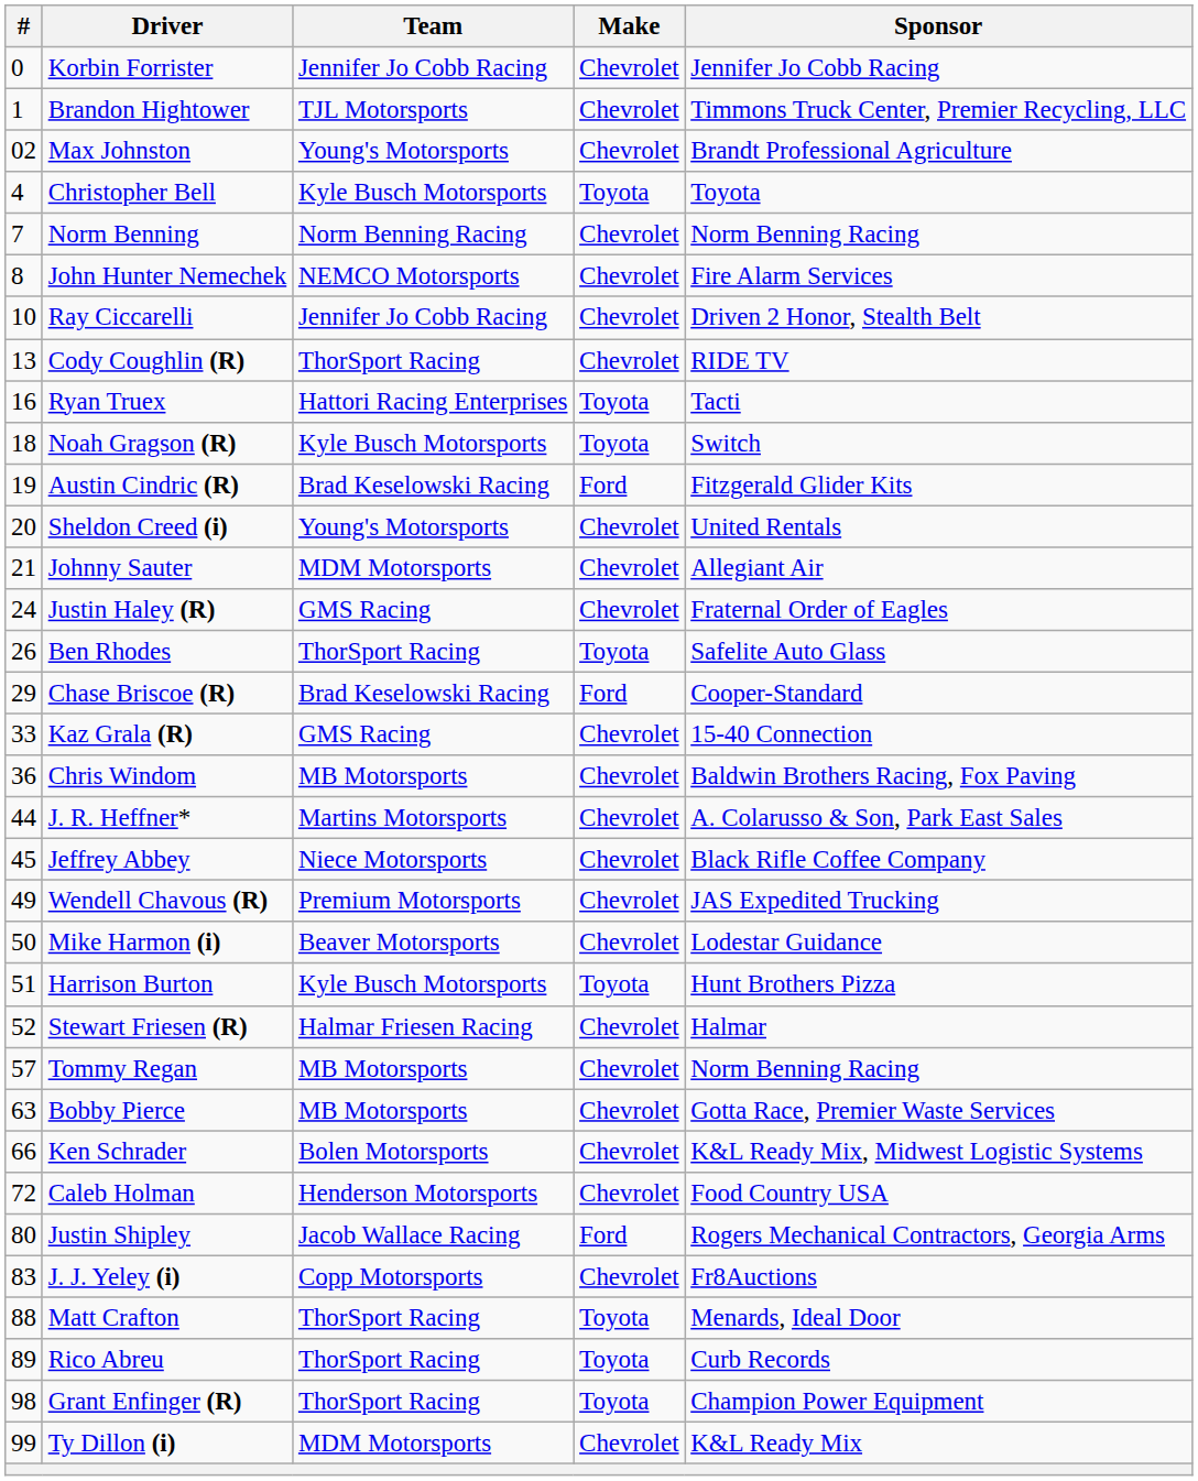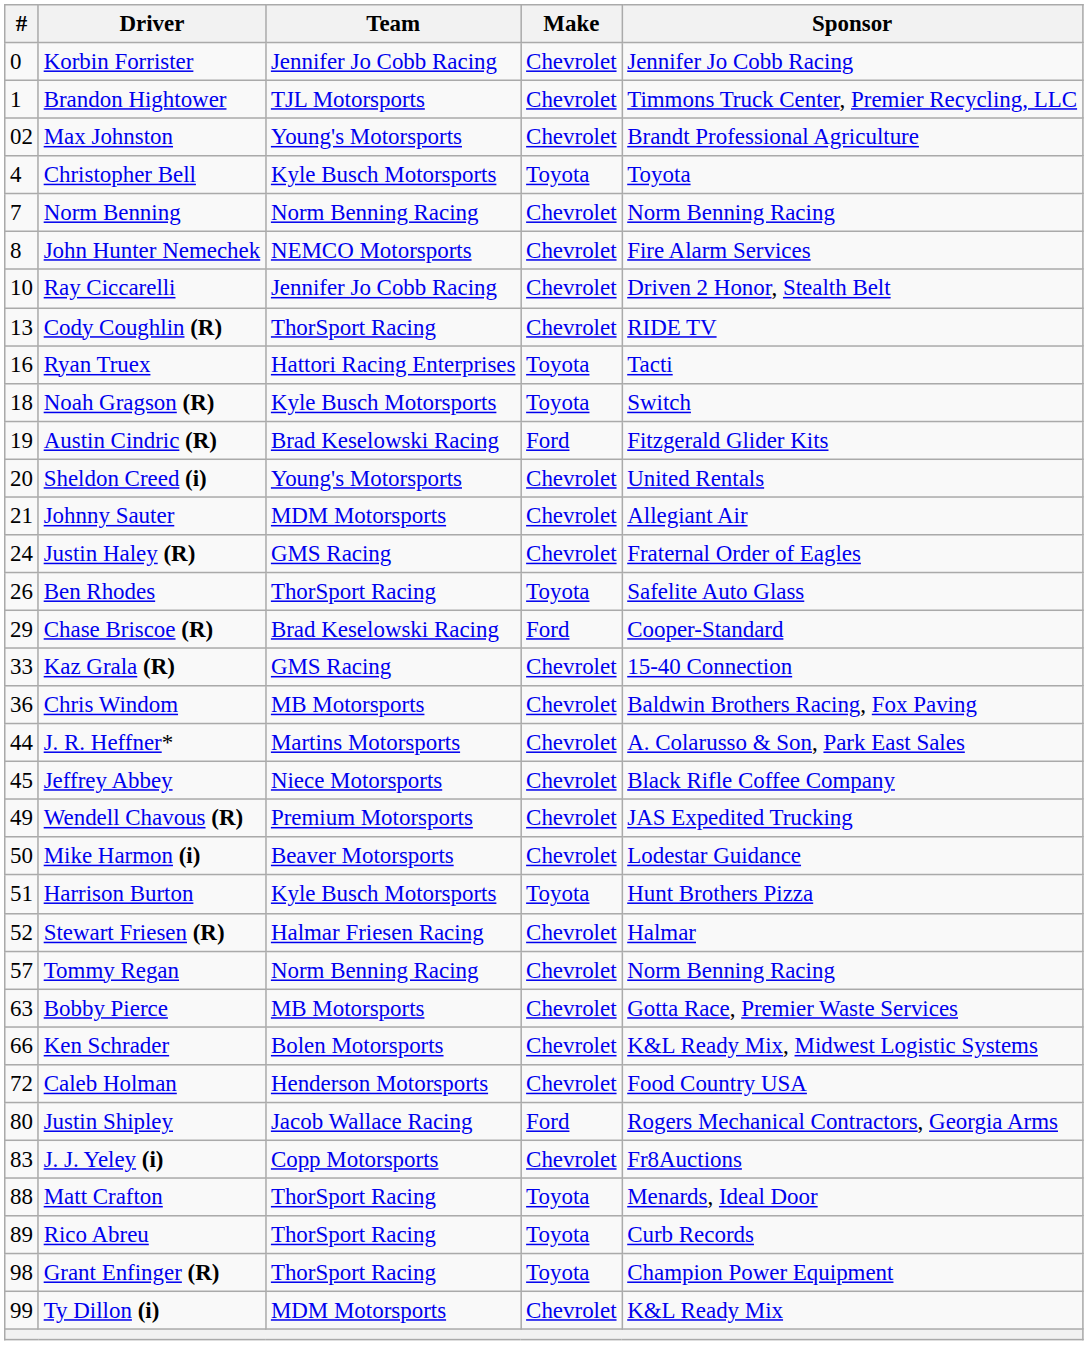Tommy Regan | Team: MB Motorsports -> Norm Benning Racing
